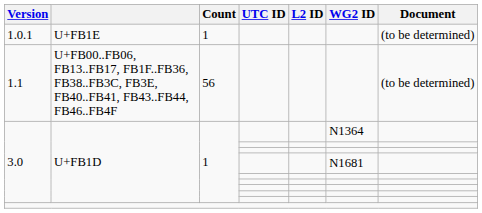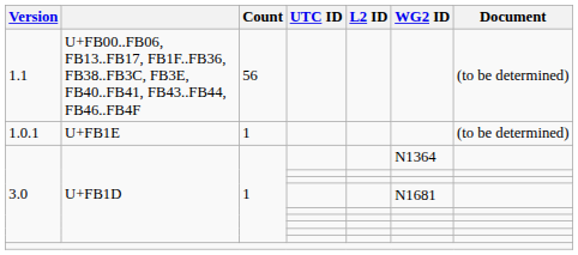rows swapped: 1.0.1 <-> 1.1
